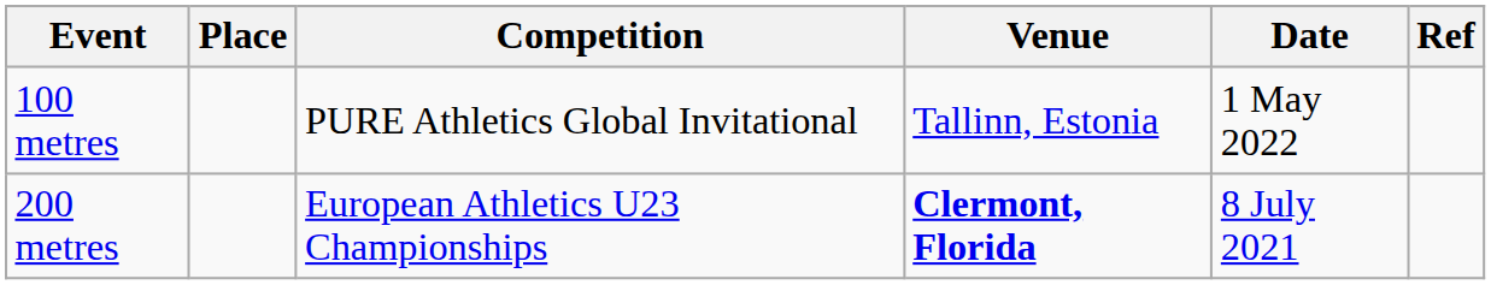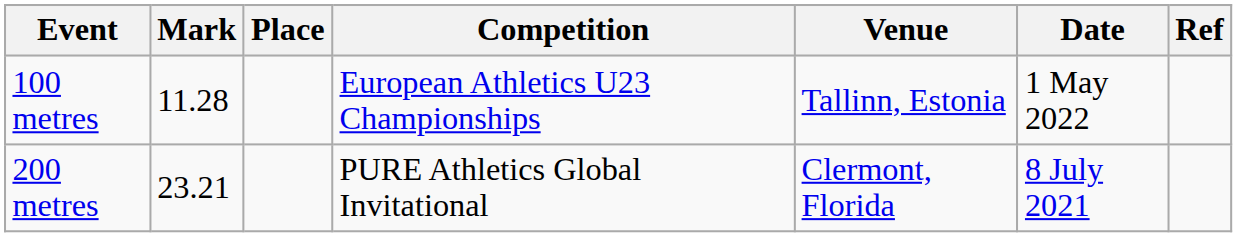+ column: Mark | 11.28 | 23.21
100 metres | Competition: PURE Athletics Global Invitational -> European Athletics U23 Championships
200 metres | Competition: European Athletics U23 Championships -> PURE Athletics Global Invitational
200 metres | Venue: bold -> normal
